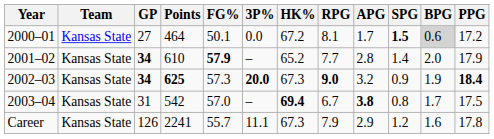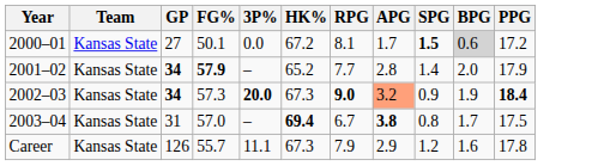- column: Points | 464 | 610 | 625 | 542 | 2241
2002–03 | APG: no background -> lightsalmon background
